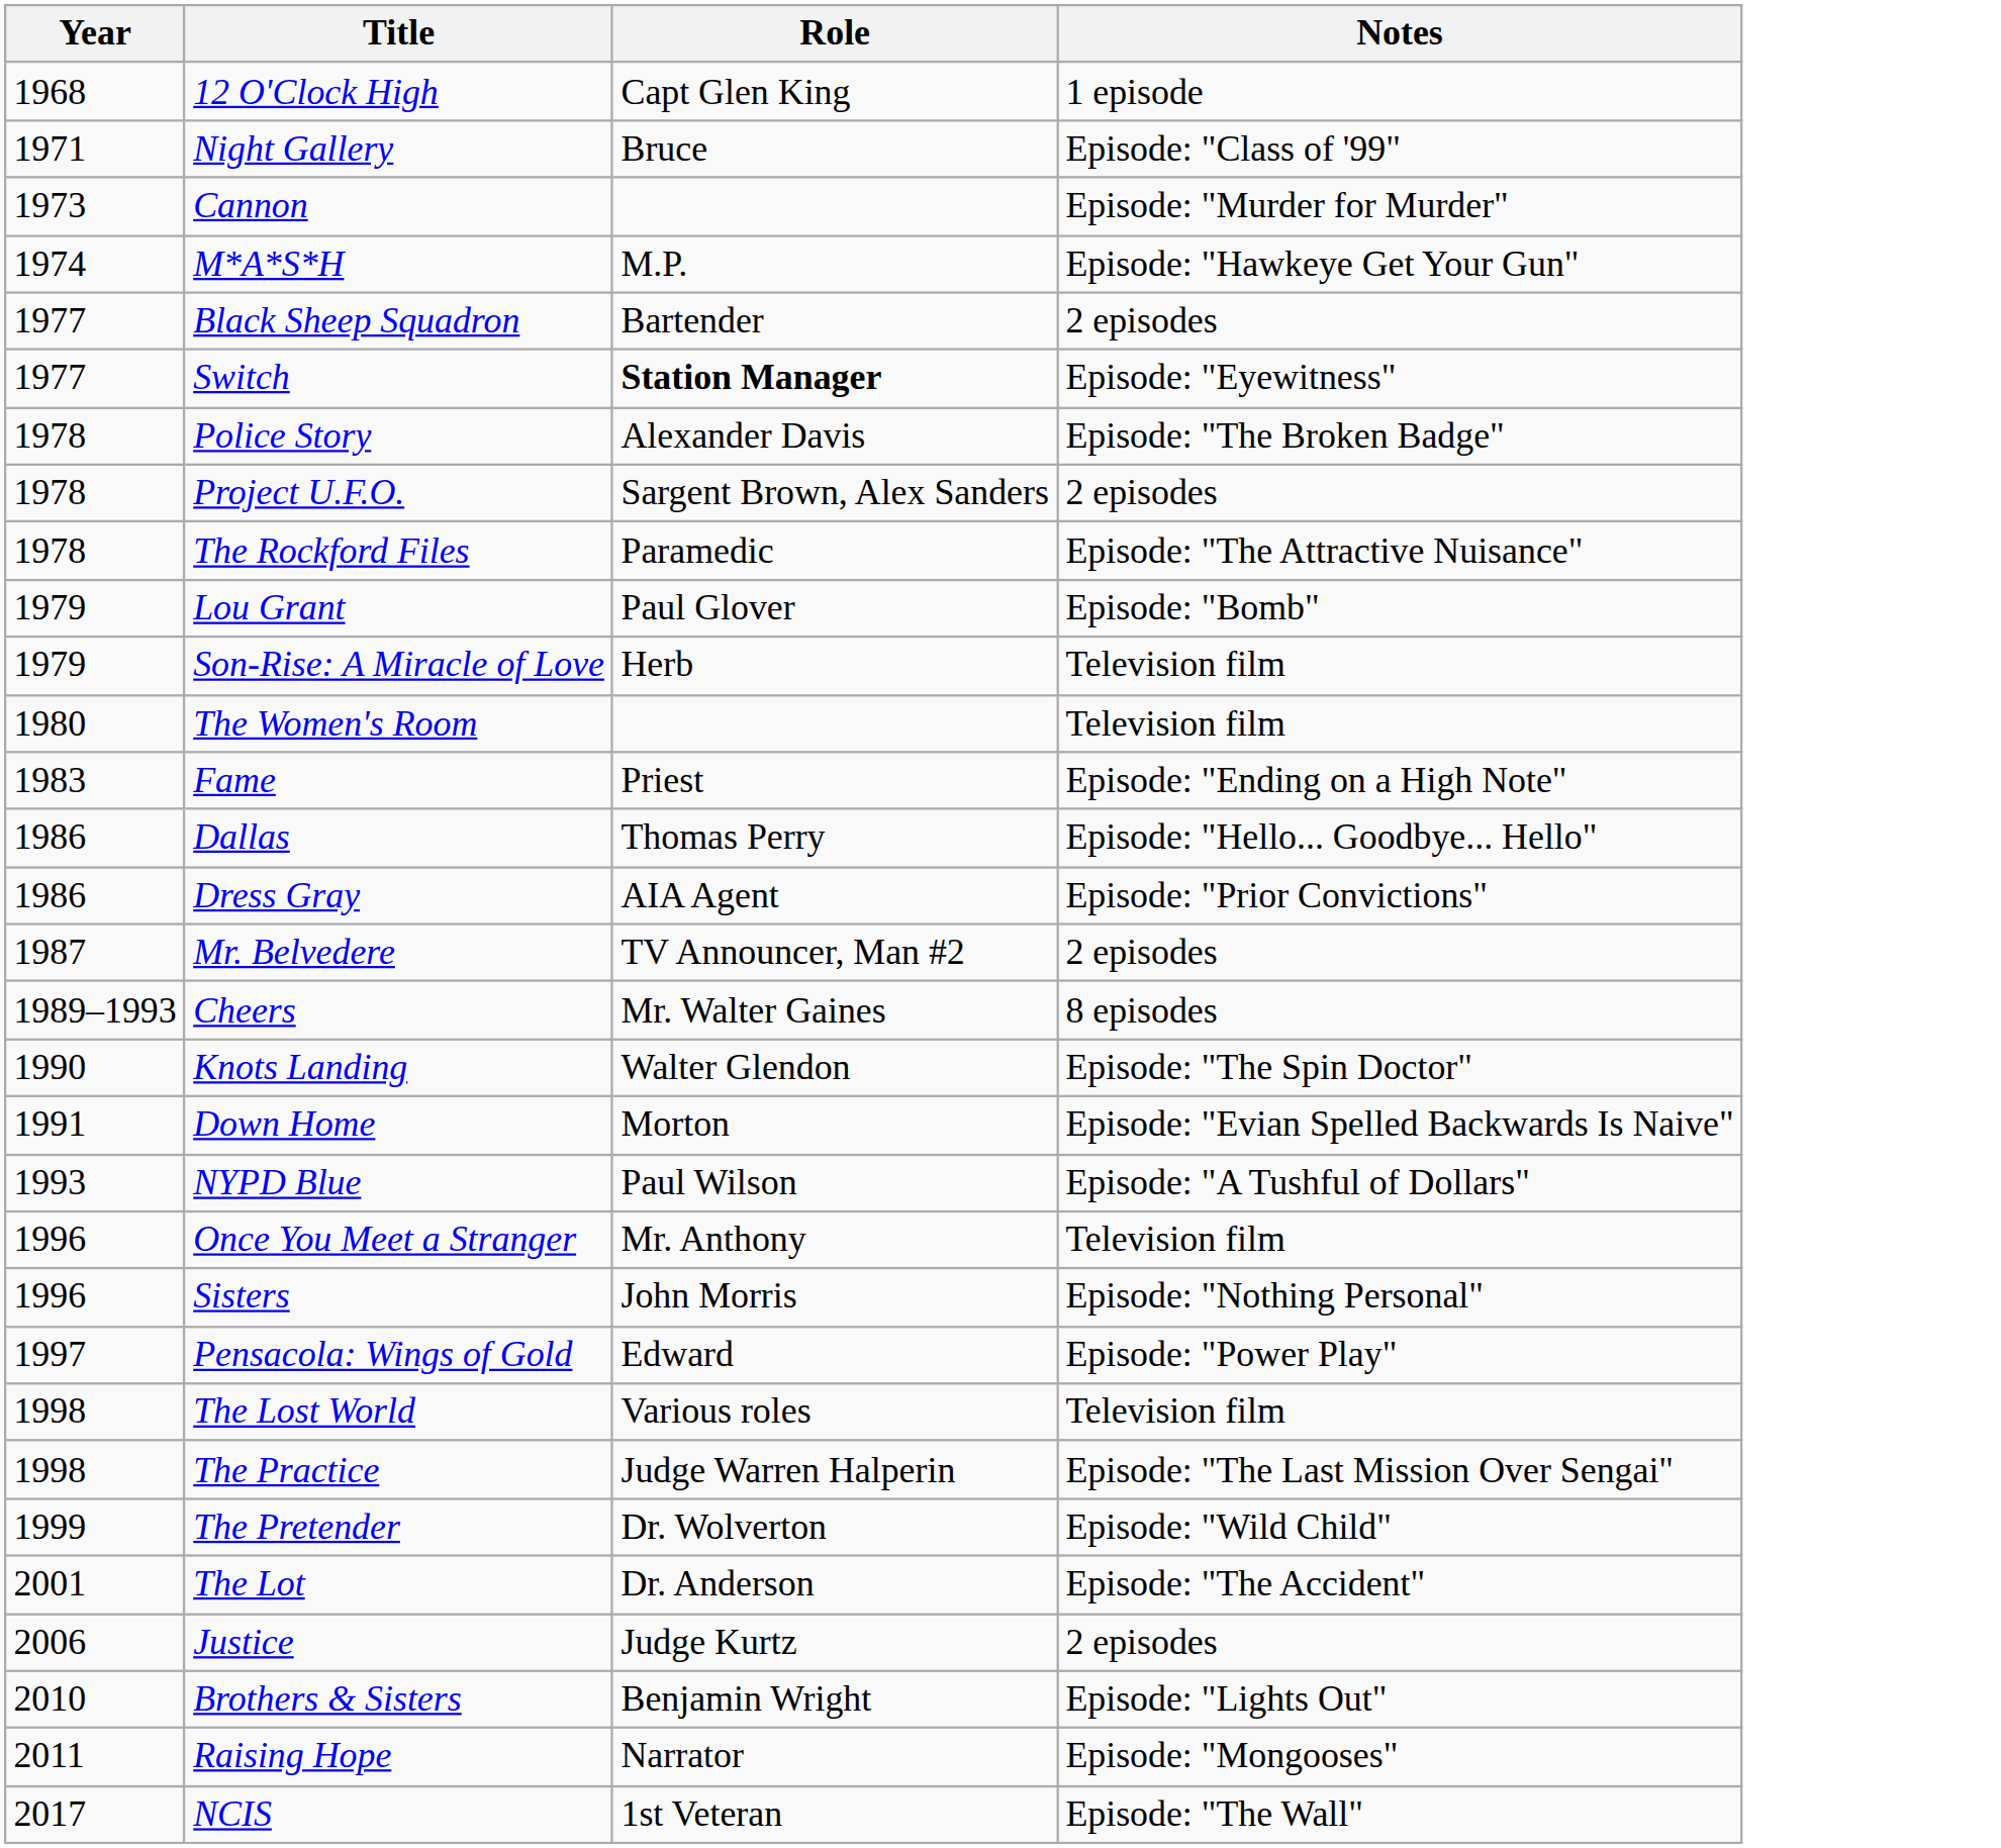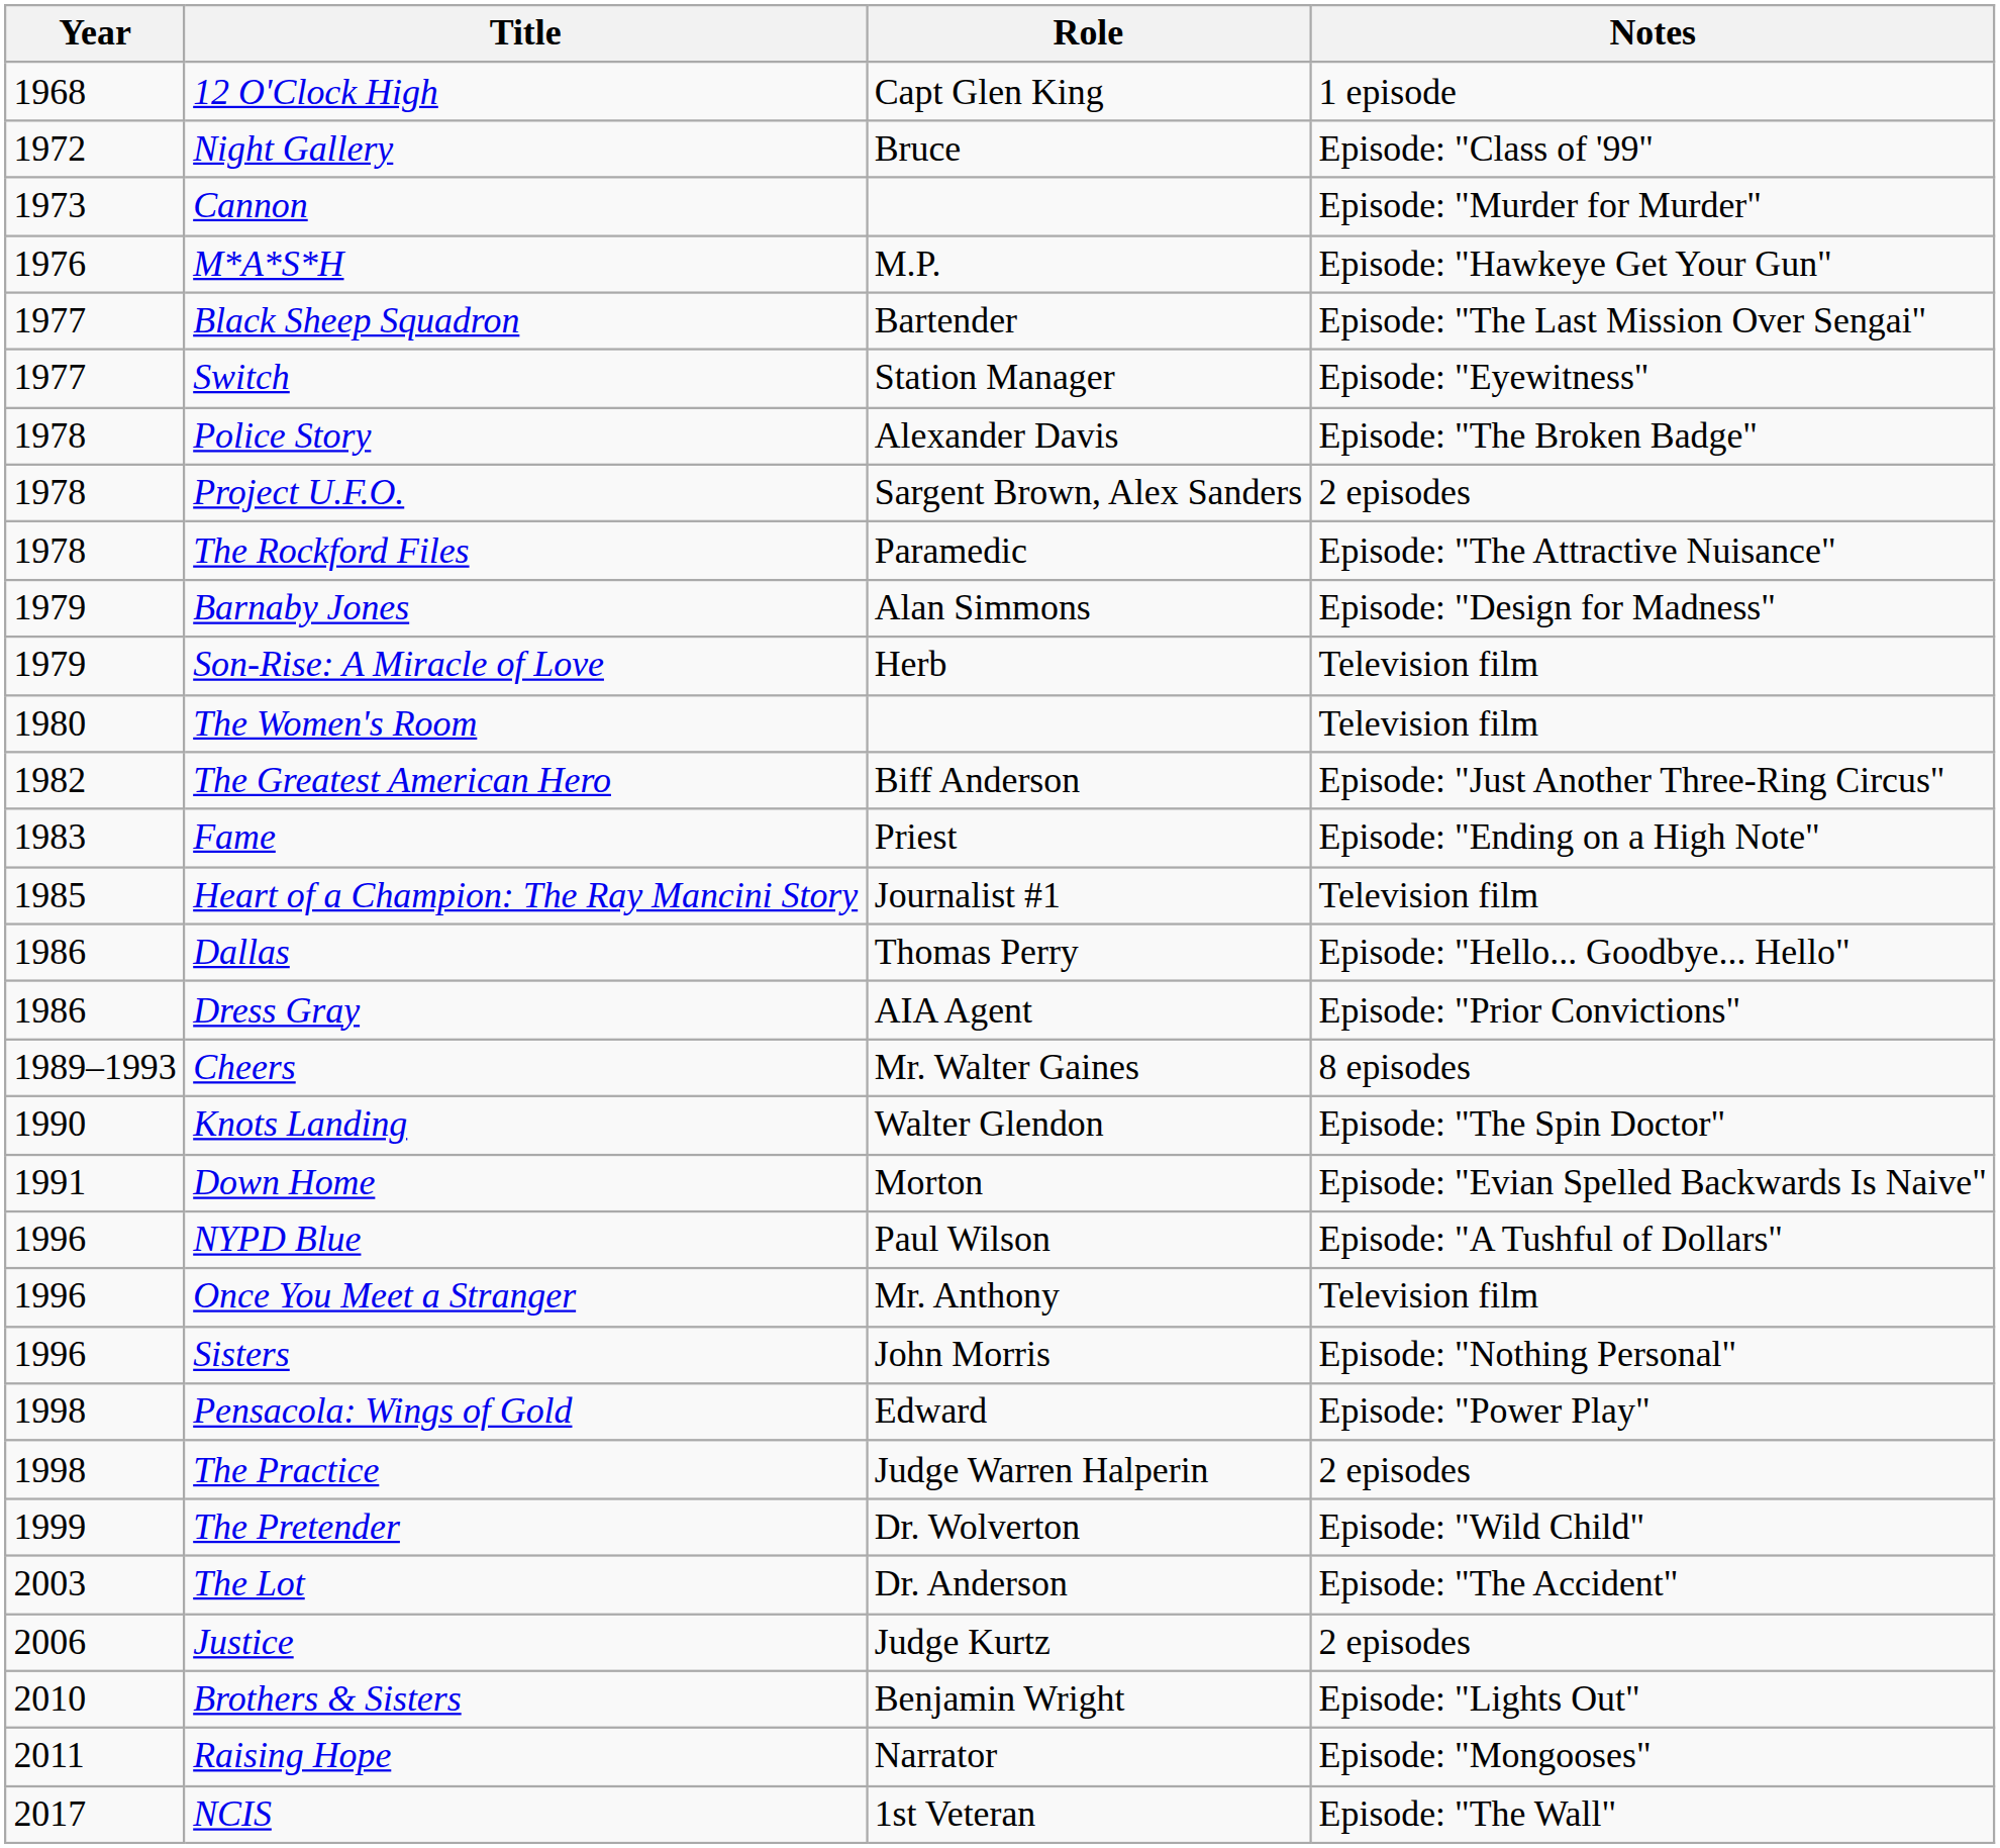Night Gallery | Year: 1971 -> 1972
M*A*S*H | Year: 1974 -> 1976
Black Sheep Squadron | Notes: 2 episodes -> Episode: "The Last Mission Over Sengai"
Switch | Role: bold -> normal
+ row: 1979 | Barnaby Jones | Alan Simmons | Episode: "Design for Madness"
- row: 1979 | Lou Grant | Paul Glover | Episode: "Bomb"
+ row: 1982 | The Greatest American Hero | Biff Anderson | Episode: "Just Another Three-Ring Circus"
+ row: 1985 | Heart of a Champion: The Ray Mancini Story | Journalist #1 | Television film
- row: 1987 | Mr. Belvedere | TV Announcer, Man #2 | 2 episodes
NYPD Blue | Year: 1993 -> 1996
Pensacola: Wings of Gold | Year: 1997 -> 1998
- row: 1998 | The Lost World | Various roles | Television film
The Practice | Notes: Episode: "The Last Mission Over Sengai" -> 2 episodes
The Lot | Year: 2001 -> 2003
